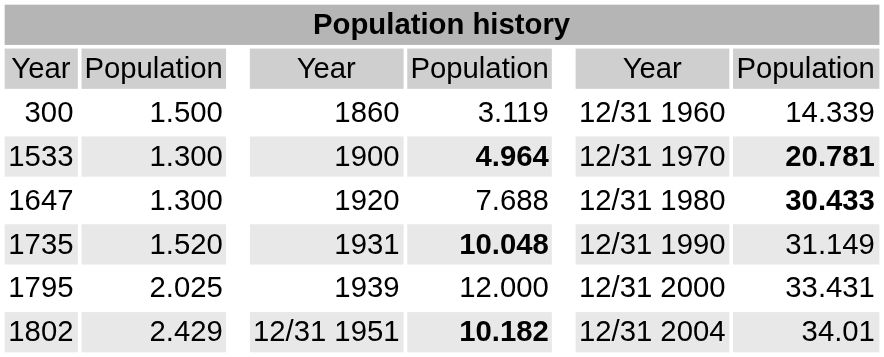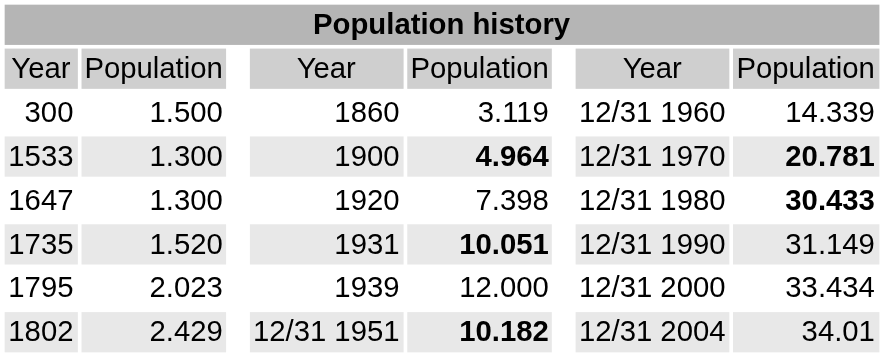1647 | column 5: 7.688 -> 7.398
1735 | column 5: 10.048 -> 10.051
1795 | column 2: 2.025 -> 2.023
1795 | column 8: 33.431 -> 33.434
